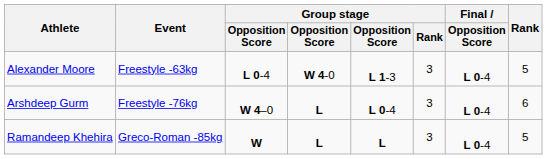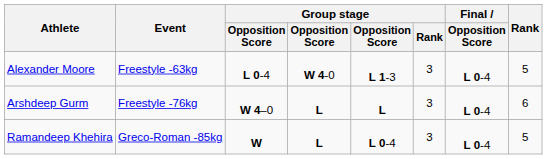Arshdeep Gurm | column 5: L 0-4 -> L
Ramandeep Khehira | column 5: L -> L 0-4
